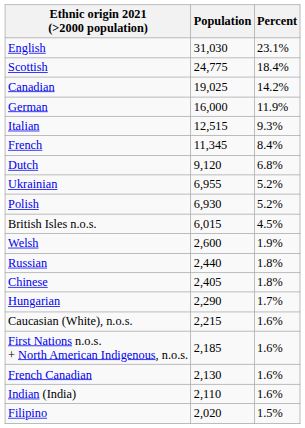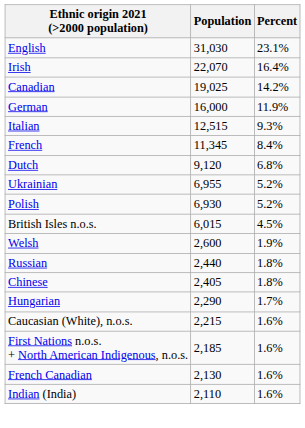- row: Scottish | 24,775 | 18.4%
+ row: Irish | 22,070 | 16.4%
- row: Filipino | 2,020 | 1.5%
